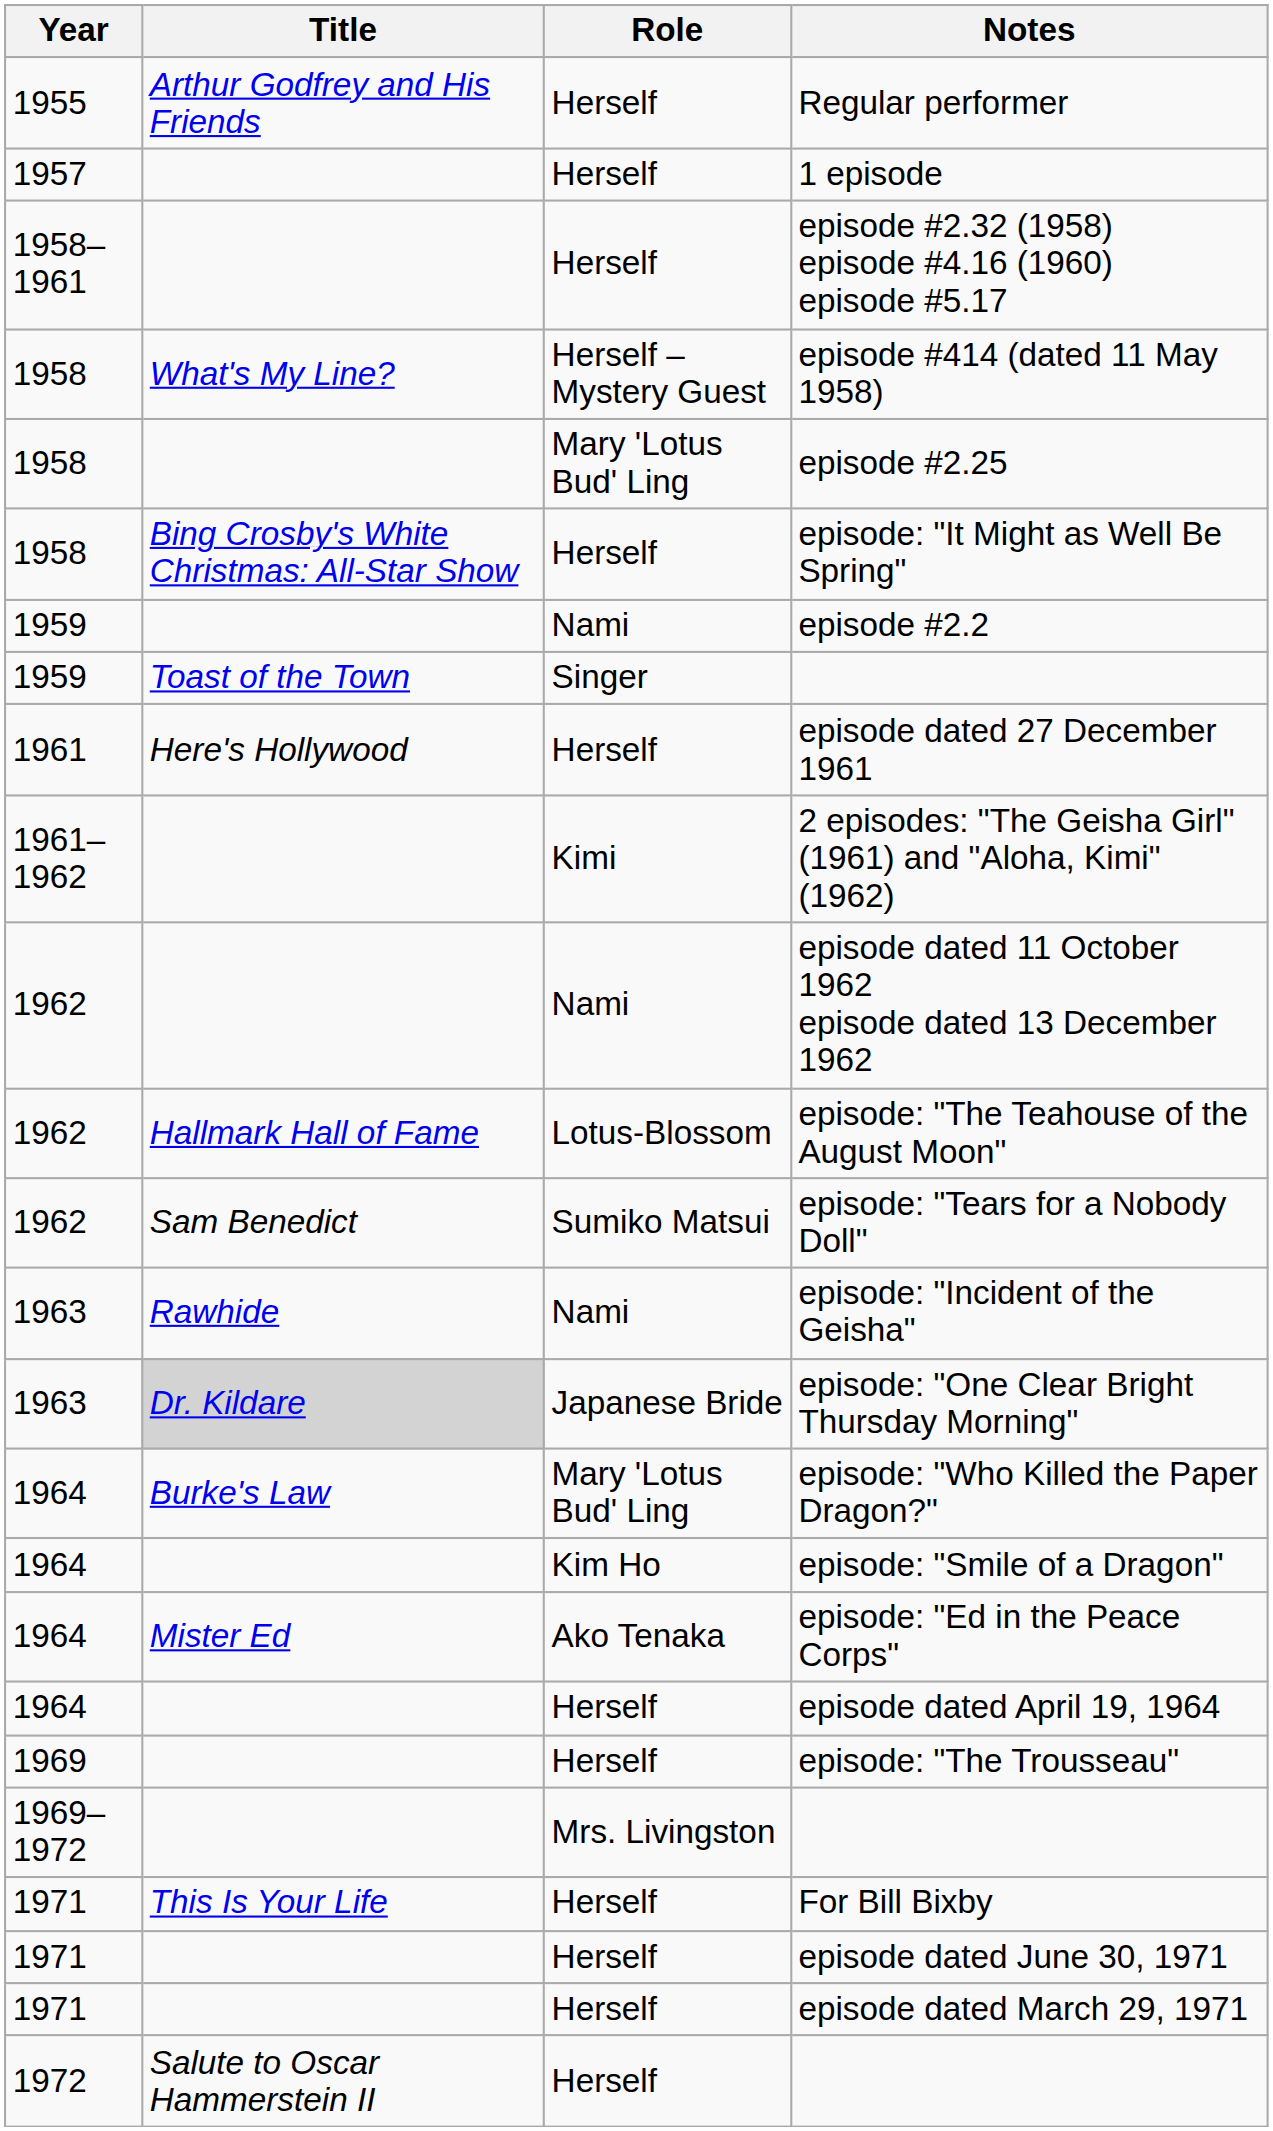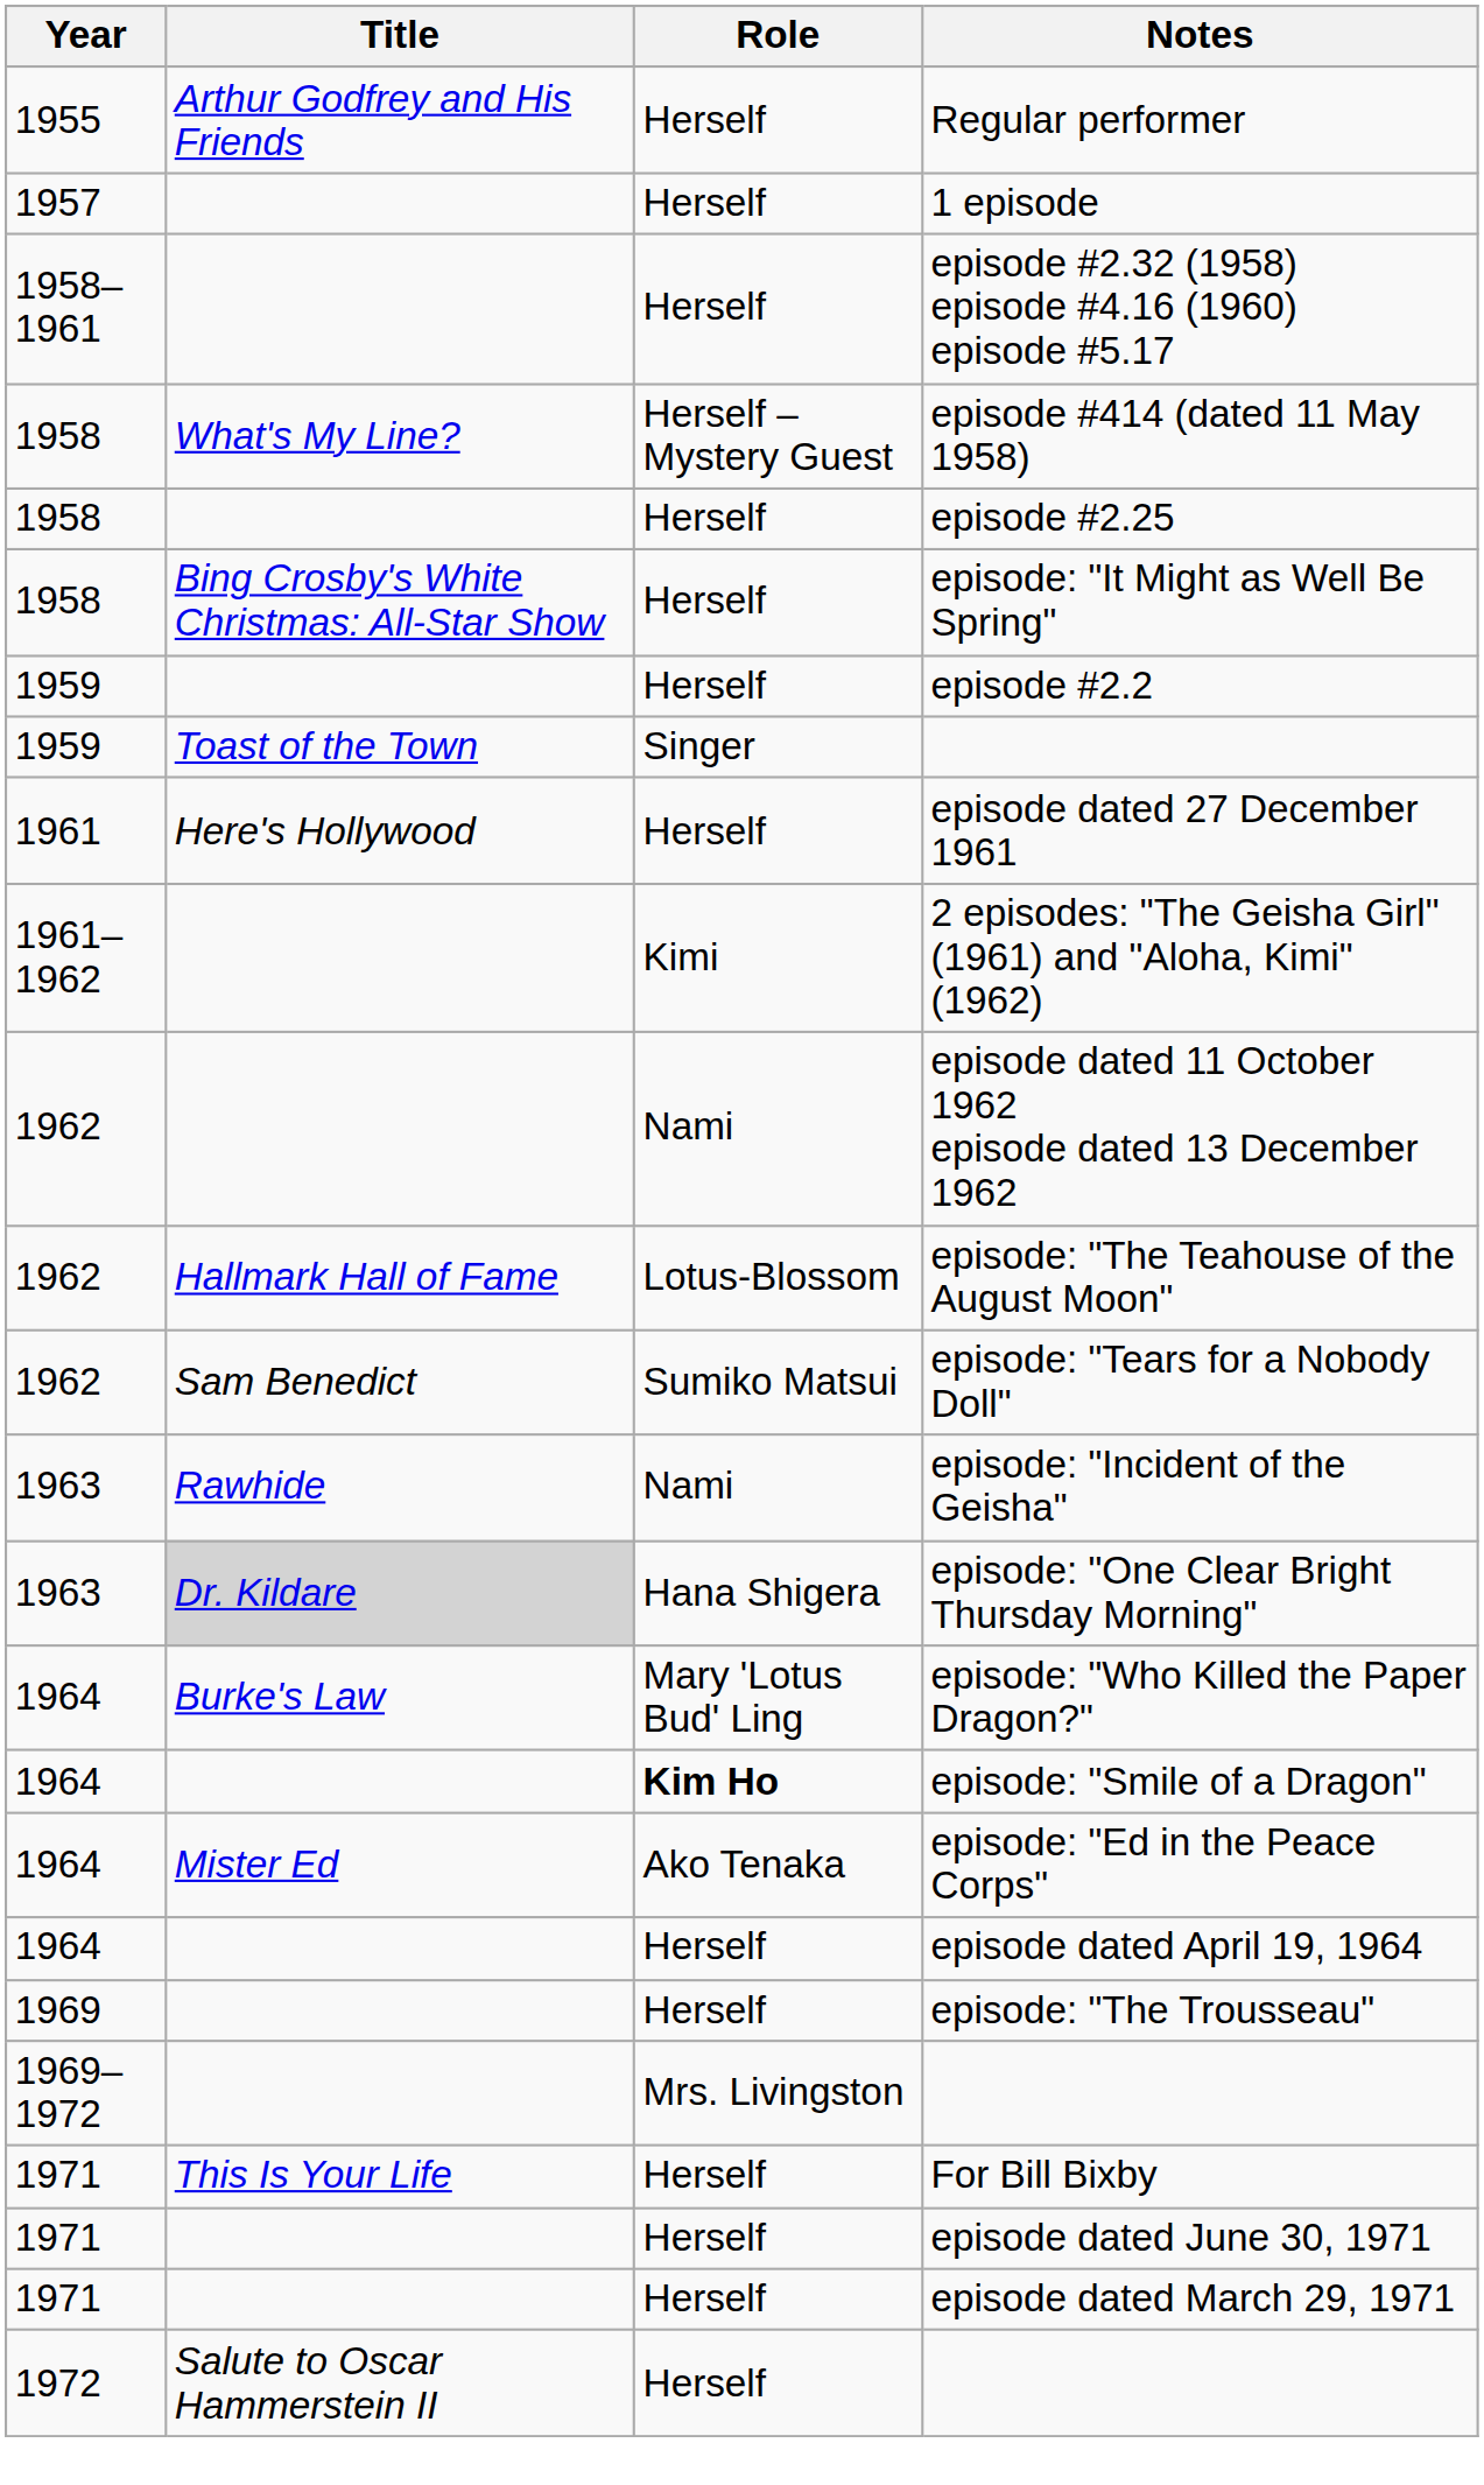episode #2.25 | Role: Mary 'Lotus Bud' Ling -> Herself
episode #2.2 | Role: Nami -> Herself
episode: "One Clear Bright Thursday Morning" | Role: Japanese Bride -> Hana Shigera
episode: "Smile of a Dragon" | Role: normal -> bold
